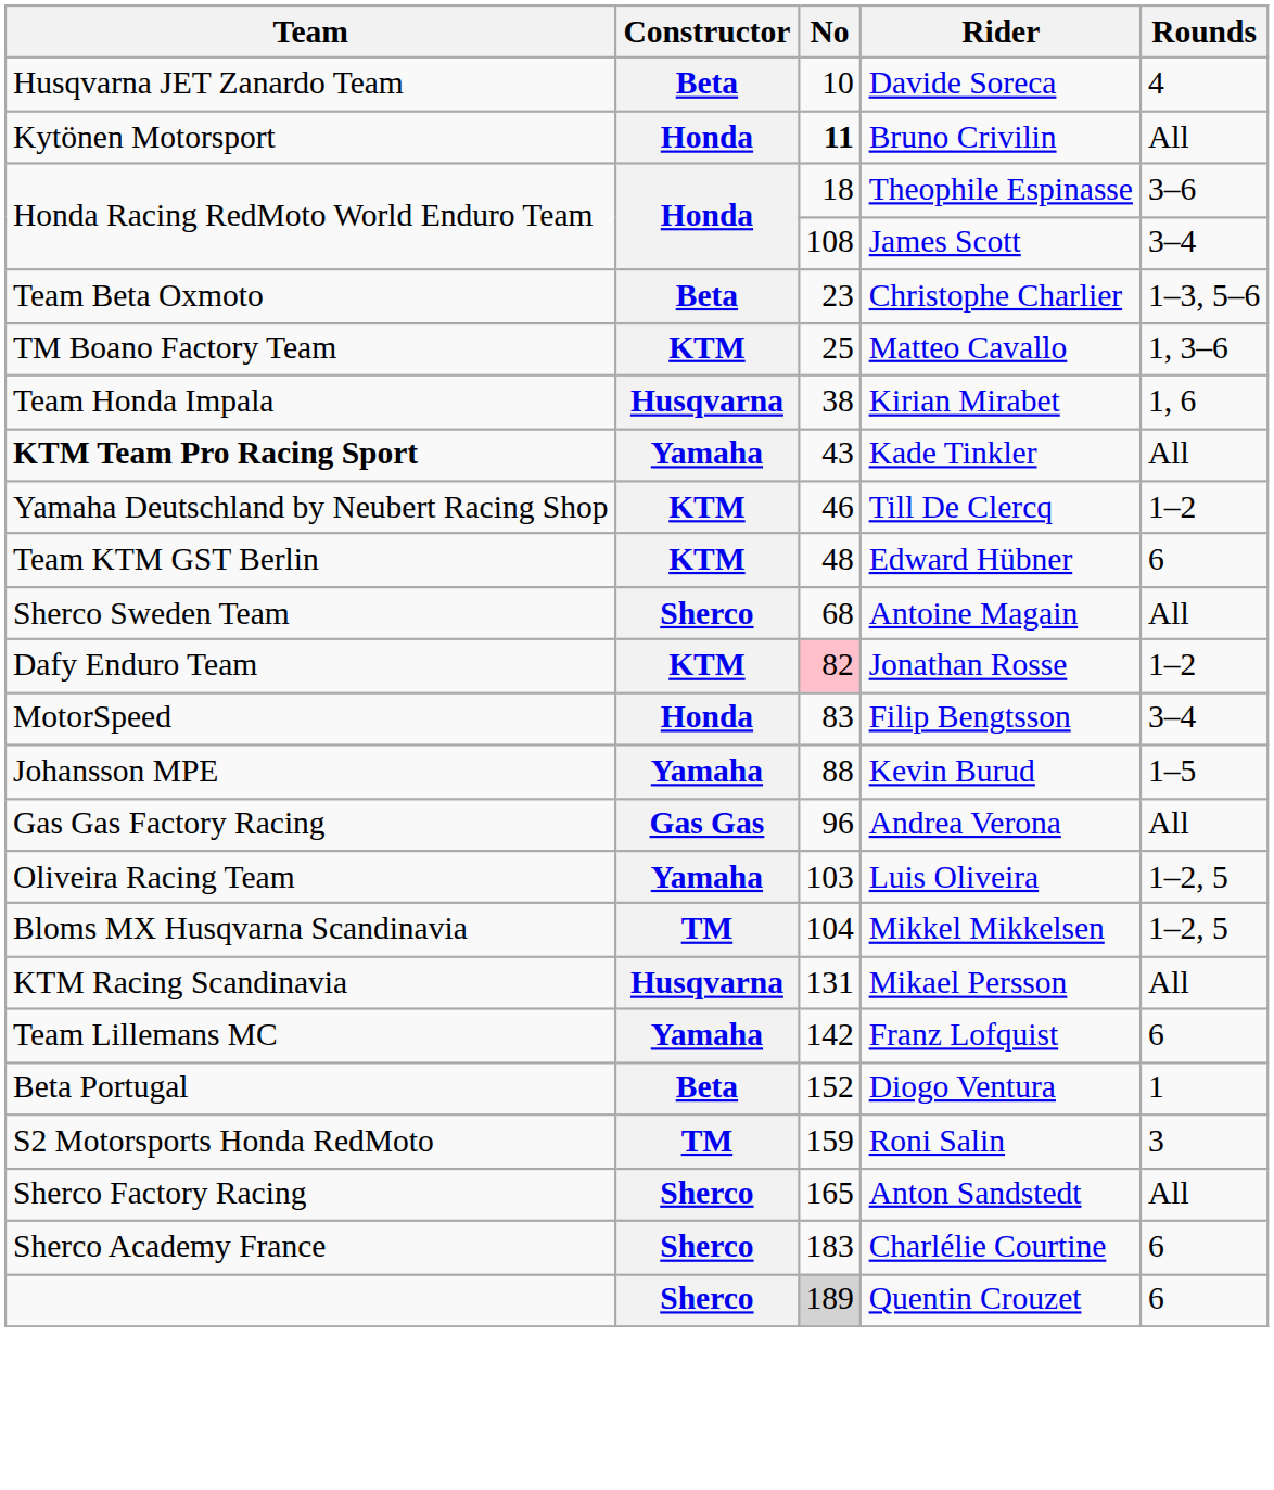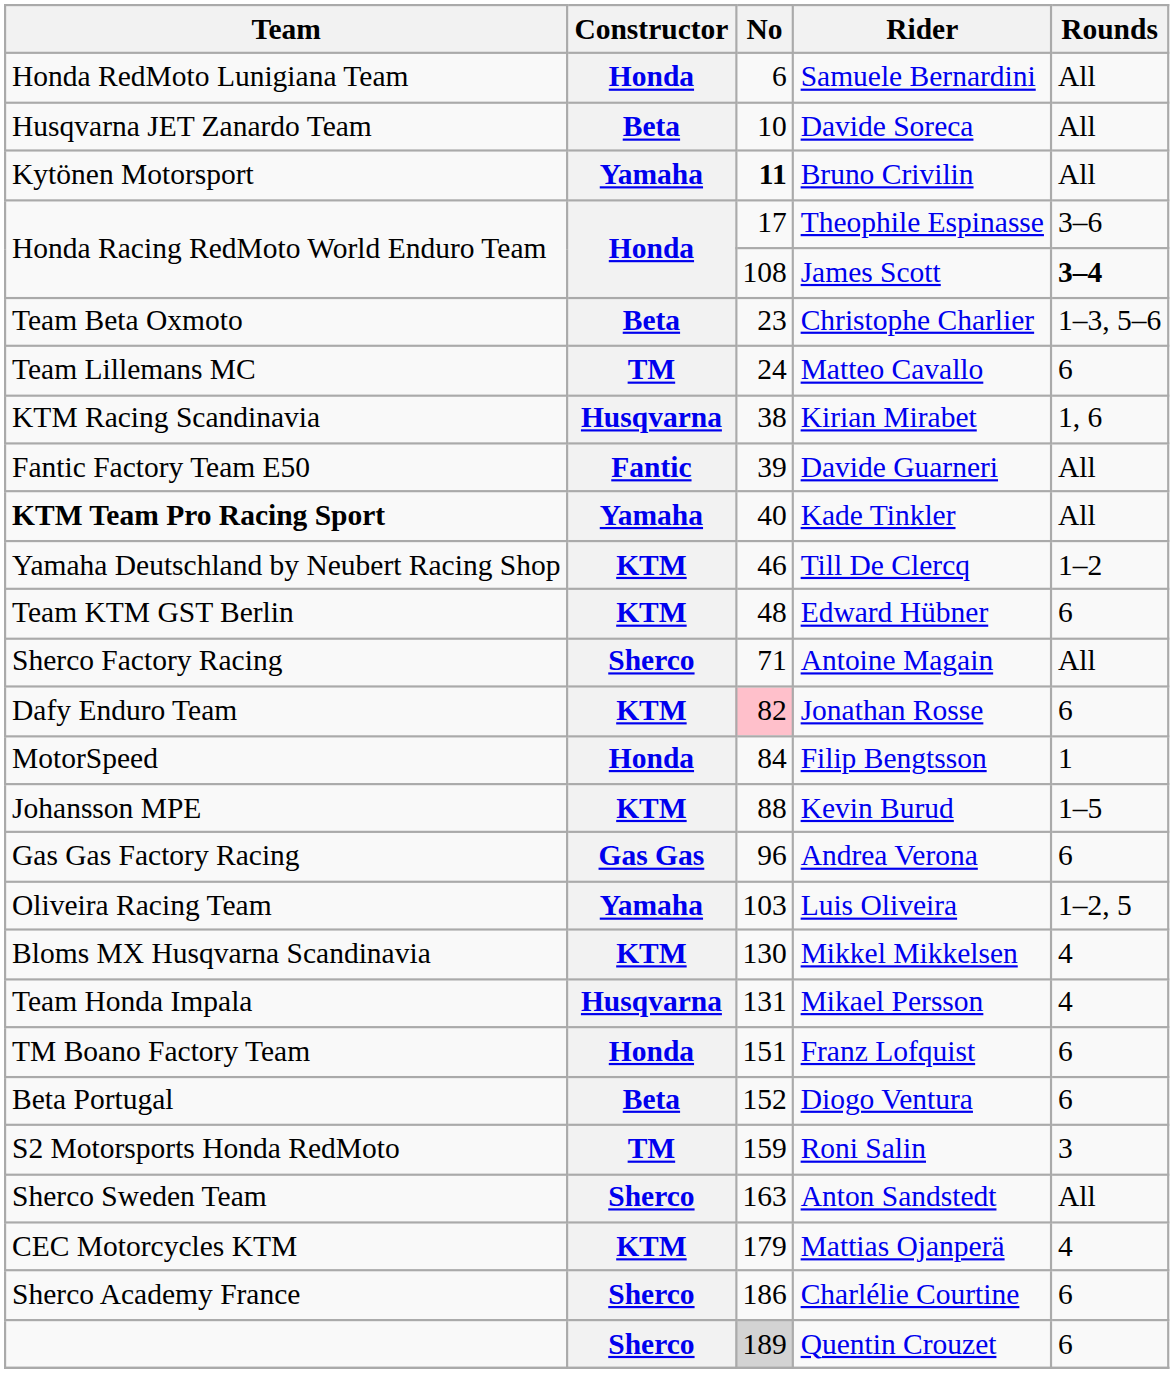+ row: Honda RedMoto Lunigiana Team | Honda | 6 | Samuele Bernardini | All
Davide Soreca | Rounds: 4 -> All
Bruno Crivilin | Constructor: Honda -> Yamaha
Theophile Espinasse | No: 18 -> 17
James Scott | Rounds: normal -> bold
Matteo Cavallo | Team: TM Boano Factory Team -> Team Lillemans MC
Matteo Cavallo | Constructor: KTM -> TM
Matteo Cavallo | No: 25 -> 24
Matteo Cavallo | Rounds: 1, 3–6 -> 6
Kirian Mirabet | Team: Team Honda Impala -> KTM Racing Scandinavia
+ row: Fantic Factory Team E50 | Fantic | 39 | Davide Guarneri | All
Kade Tinkler | No: 43 -> 40
Antoine Magain | Team: Sherco Sweden Team -> Sherco Factory Racing
Antoine Magain | No: 68 -> 71
Jonathan Rosse | Rounds: 1–2 -> 6
Filip Bengtsson | No: 83 -> 84
Filip Bengtsson | Rounds: 3–4 -> 1
Kevin Burud | Constructor: Yamaha -> KTM
Andrea Verona | Rounds: All -> 6
Mikkel Mikkelsen | Constructor: TM -> KTM
Mikkel Mikkelsen | No: 104 -> 130
Mikkel Mikkelsen | Rounds: 1–2, 5 -> 4
Mikael Persson | Team: KTM Racing Scandinavia -> Team Honda Impala
Mikael Persson | Rounds: All -> 4
Franz Lofquist | Team: Team Lillemans MC -> TM Boano Factory Team
Franz Lofquist | Constructor: Yamaha -> Honda
Franz Lofquist | No: 142 -> 151
Diogo Ventura | Rounds: 1 -> 6
Anton Sandstedt | Team: Sherco Factory Racing -> Sherco Sweden Team
Anton Sandstedt | No: 165 -> 163
+ row: CEC Motorcycles KTM | KTM | 179 | Mattias Ojanperä | 4
Charlélie Courtine | No: 183 -> 186
